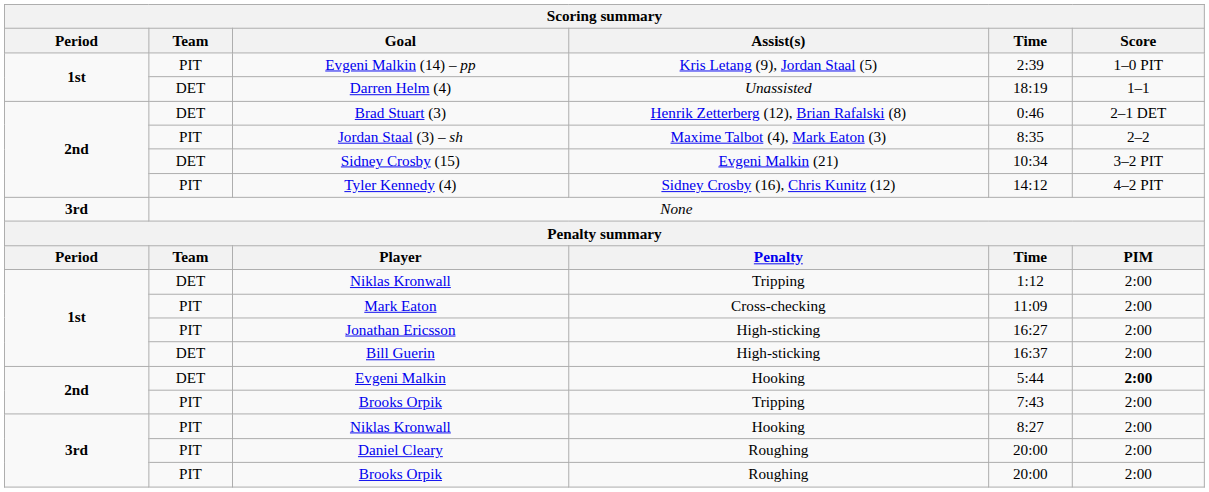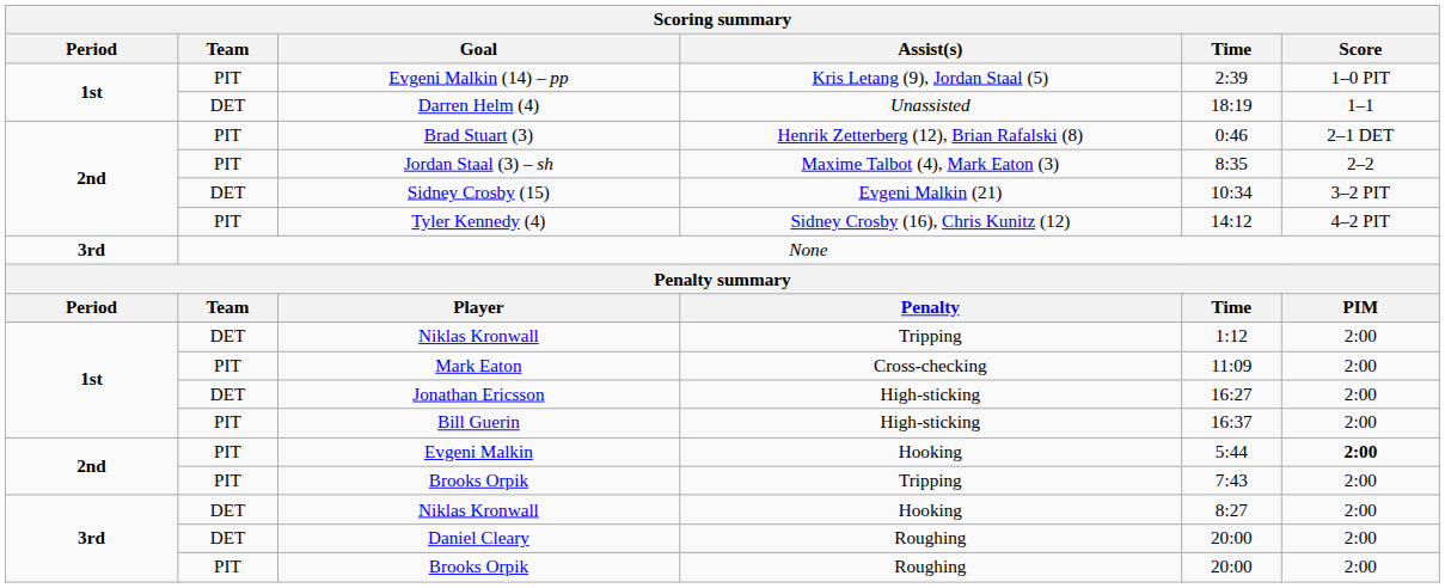Brad Stuart (3) | Team: DET -> PIT
Jonathan Ericsson | Team: PIT -> DET
Bill Guerin | Team: DET -> PIT
Evgeni Malkin | Team: DET -> PIT
Niklas Kronwall / Hooking | Team: PIT -> DET
Daniel Cleary | Team: PIT -> DET
